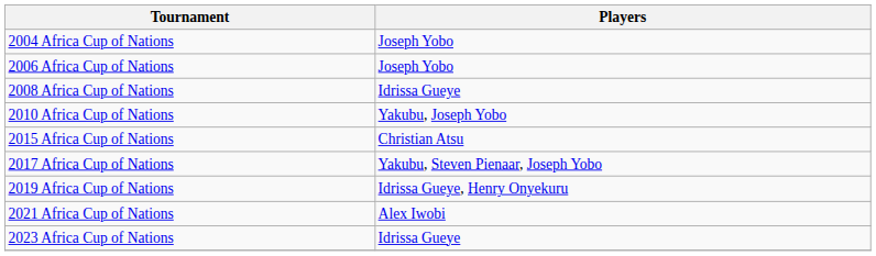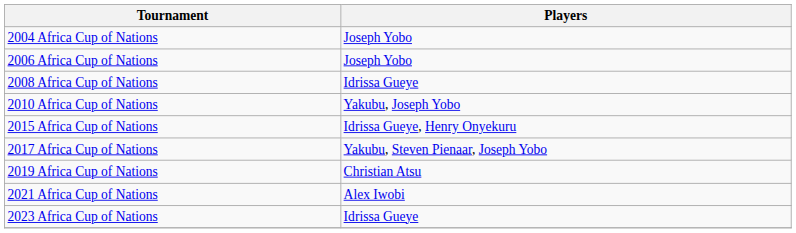2015 Africa Cup of Nations | Players: Christian Atsu -> Idrissa Gueye, Henry Onyekuru
2019 Africa Cup of Nations | Players: Idrissa Gueye, Henry Onyekuru -> Christian Atsu
